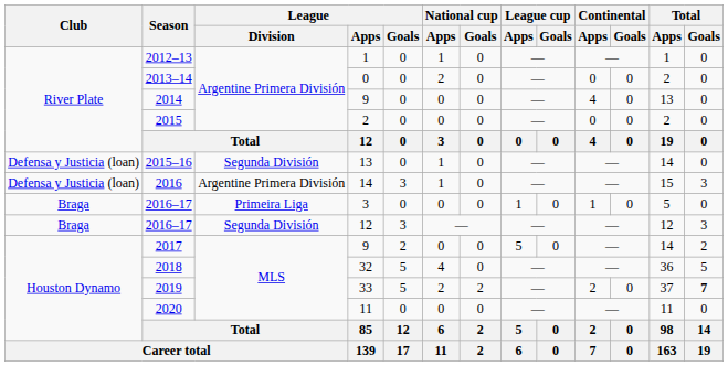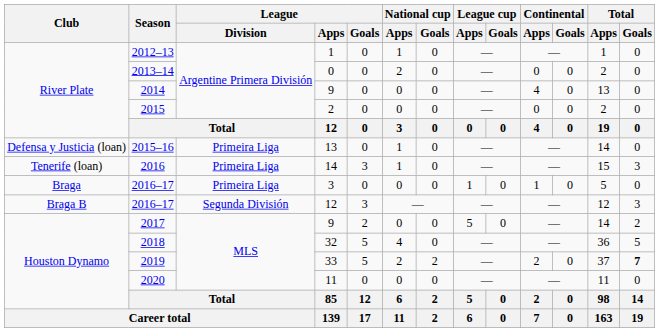2015–16 | League / Division: Segunda División -> Primeira Liga
2016 | Club: Defensa y Justicia (loan) -> Tenerife (loan)
2016 | League / Division: Argentine Primera División -> Primeira Liga
2016–17 / 12 | Club: Braga -> Braga B
